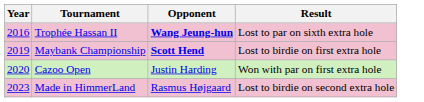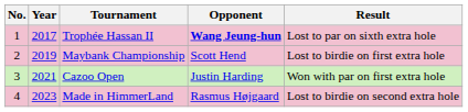+ column: No. | 1 | 2 | 3 | 4
Trophée Hassan II | Year: 2016 -> 2017
Maybank Championship | Opponent: bold -> normal
Cazoo Open | Year: 2020 -> 2021
